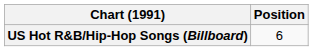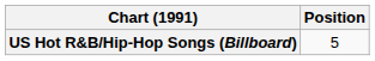US Hot R&B/Hip-Hop Songs (Billboard) | Position: 6 -> 5
